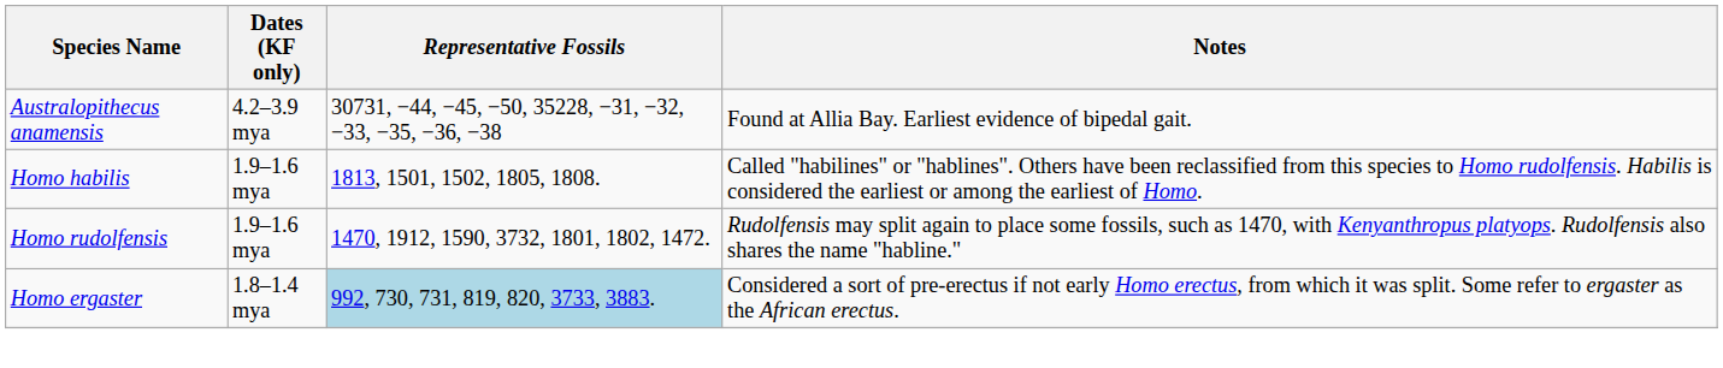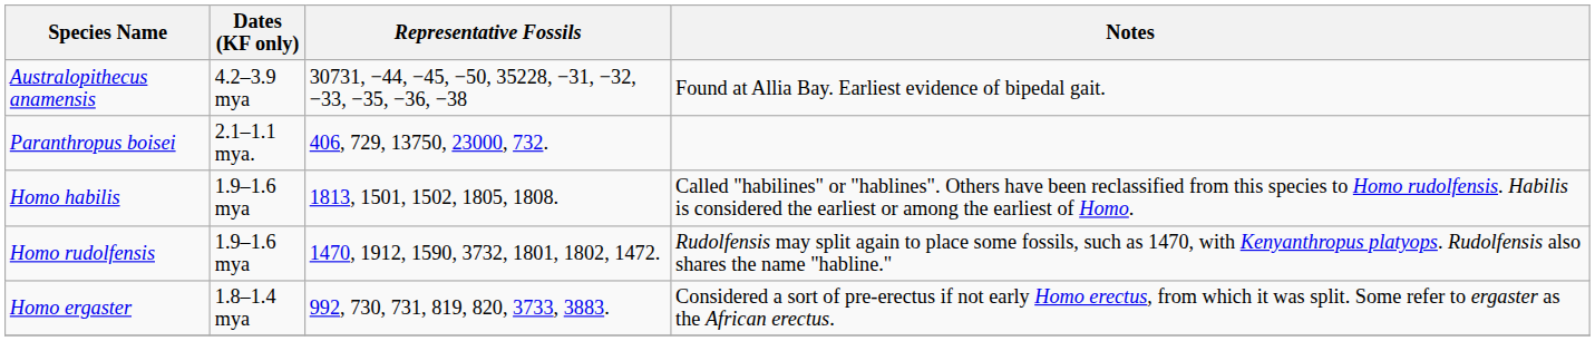+ row: Paranthropus boisei | 2.1–1.1 mya. | 406, 729, 13750, 23000, 732.
Homo ergaster | Representative Fossils: lightblue background -> no background
